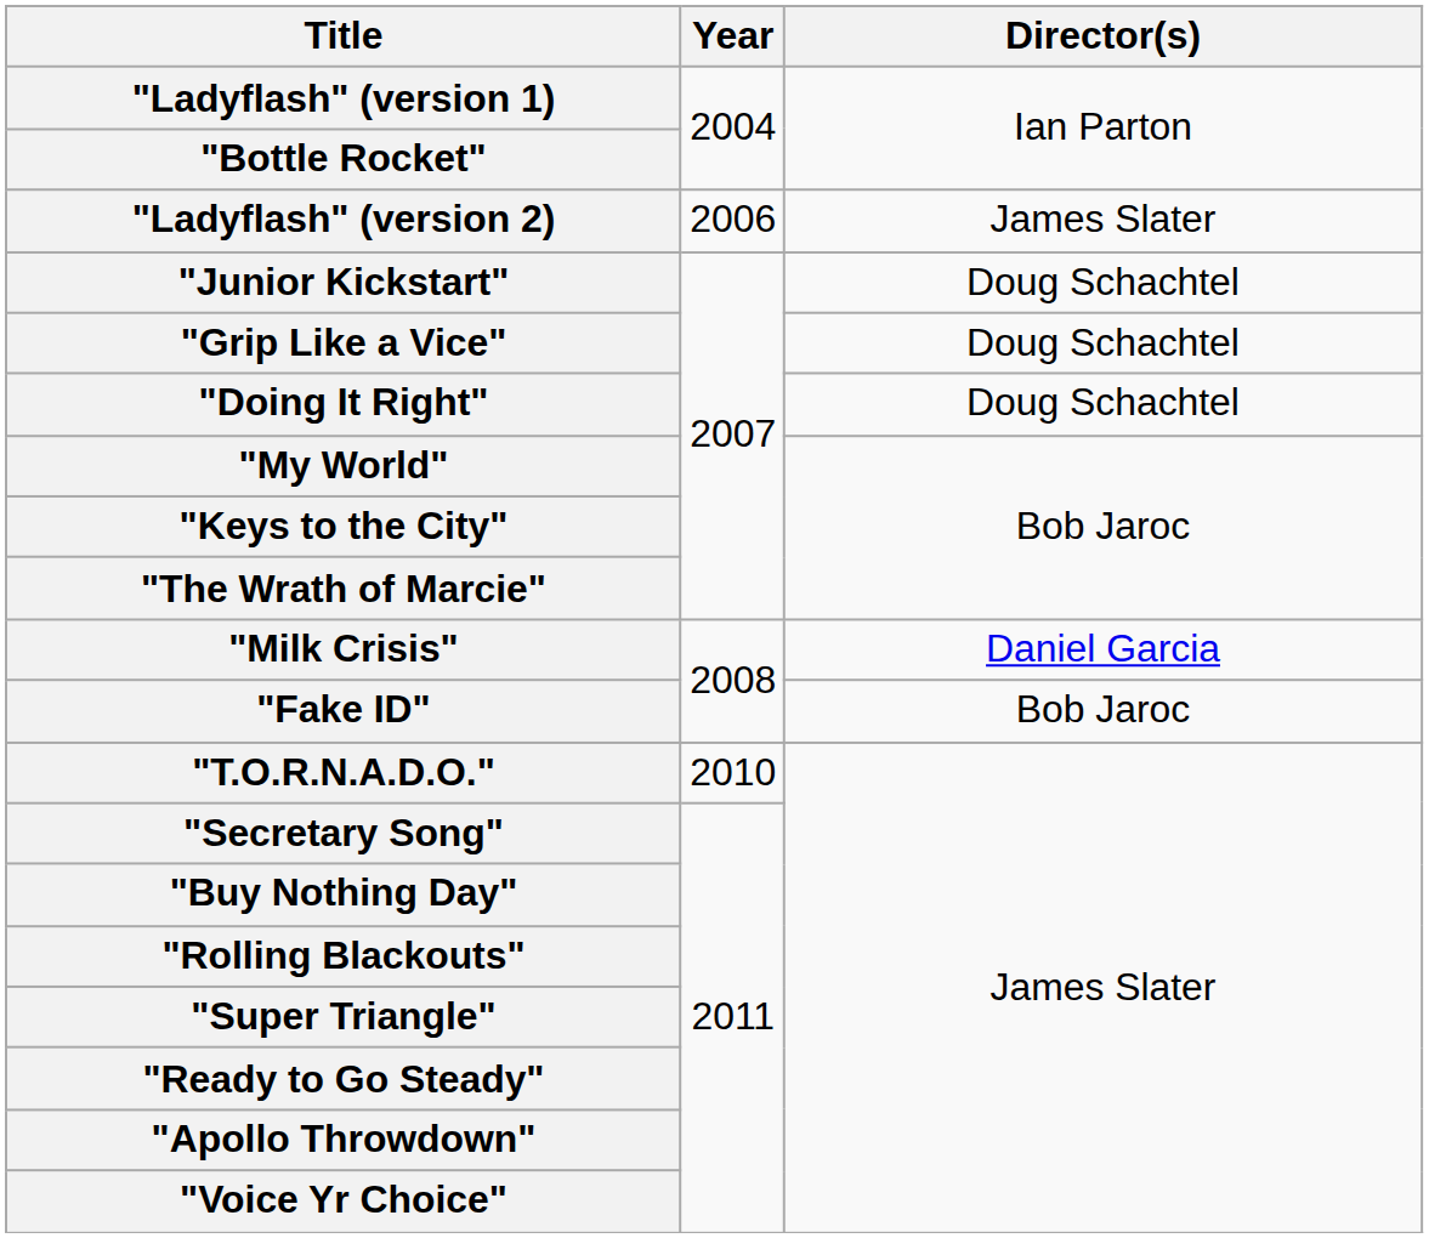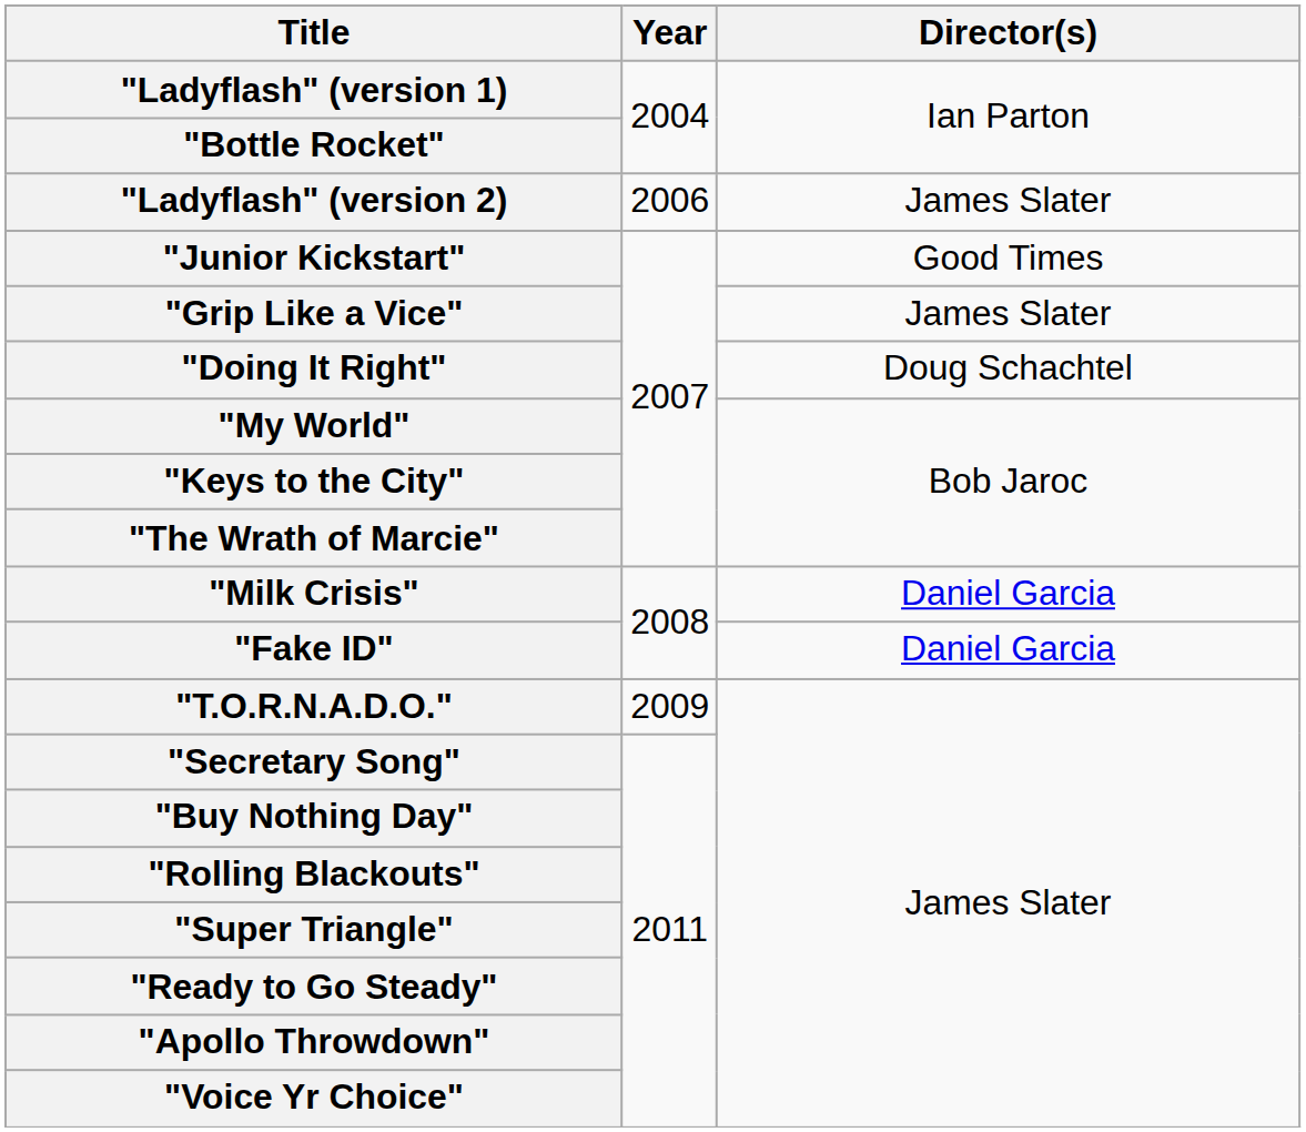"Junior Kickstart" | Director(s): Doug Schachtel -> Good Times
"Grip Like a Vice" | Director(s): Doug Schachtel -> James Slater
"Fake ID" | Director(s): Bob Jaroc -> Daniel Garcia
"T.O.R.N.A.D.O." | Year: 2010 -> 2009
